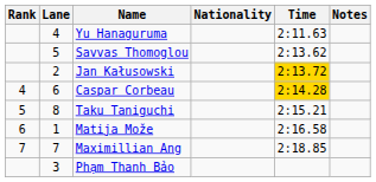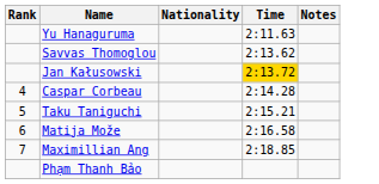- column: Lane | 4 | 5 | 2 | 6 | 8 | 1 | 7 | 3
Caspar Corbeau | Time: gold background -> no background
